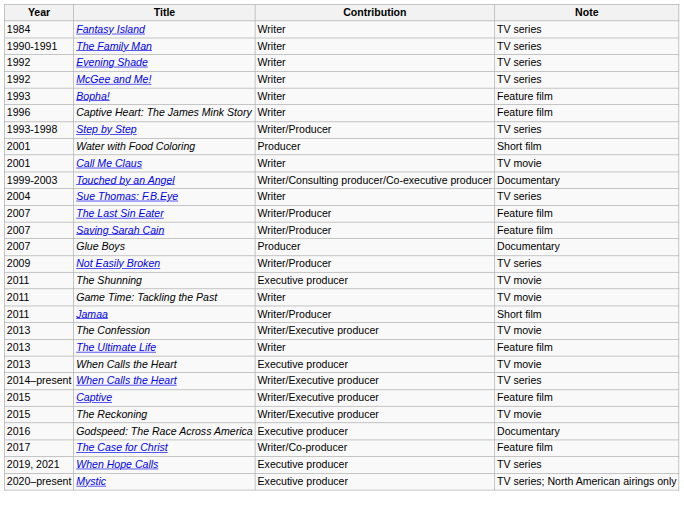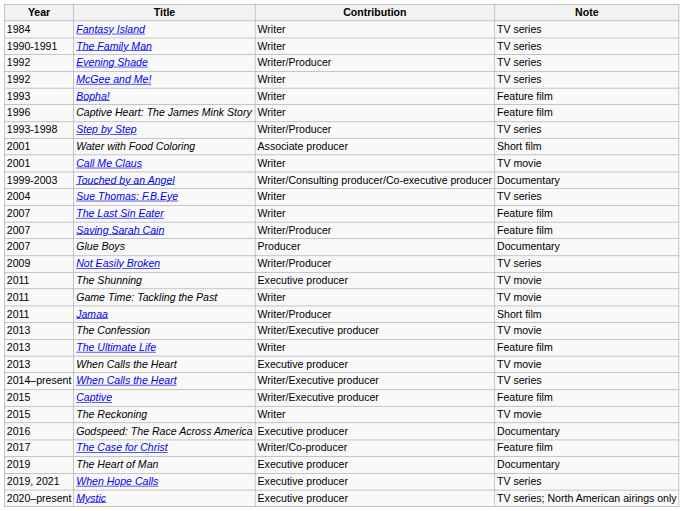Evening Shade | Contribution: Writer -> Writer/Producer
Water with Food Coloring | Contribution: Producer -> Associate producer
The Last Sin Eater | Contribution: Writer/Producer -> Writer
The Reckoning | Contribution: Writer/Executive producer -> Writer
+ row: 2019 | The Heart of Man | Executive producer | Documentary
